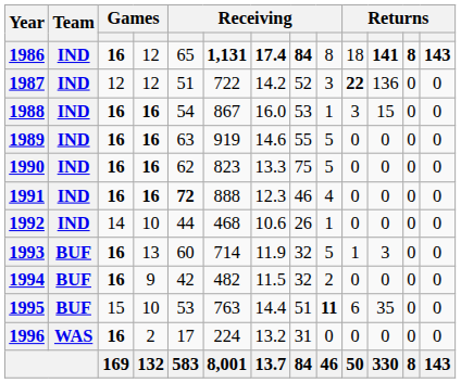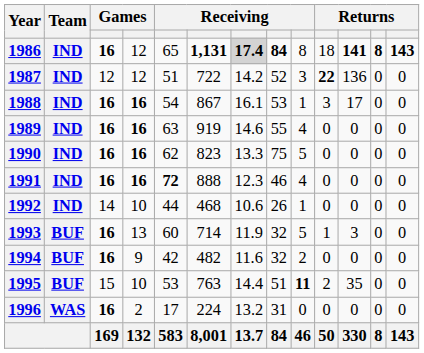1986 | column 7: no background -> lightgrey background
1988 | column 7: 16.0 -> 16.1
1988 | column 11: 15 -> 17
1989 | column 9: 5 -> 4
1994 | column 7: 11.5 -> 11.6
1995 | column 10: 6 -> 2
